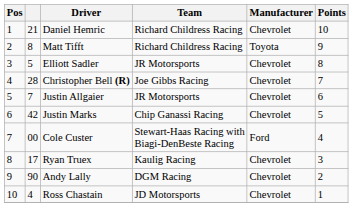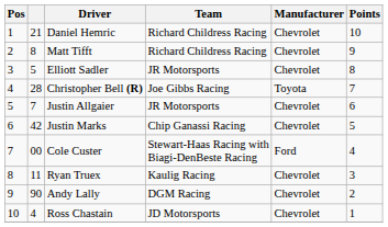Matt Tifft | Manufacturer: Toyota -> Chevrolet
Christopher Bell (R) | Manufacturer: Chevrolet -> Toyota
Ryan Truex | column 2: 17 -> 11
